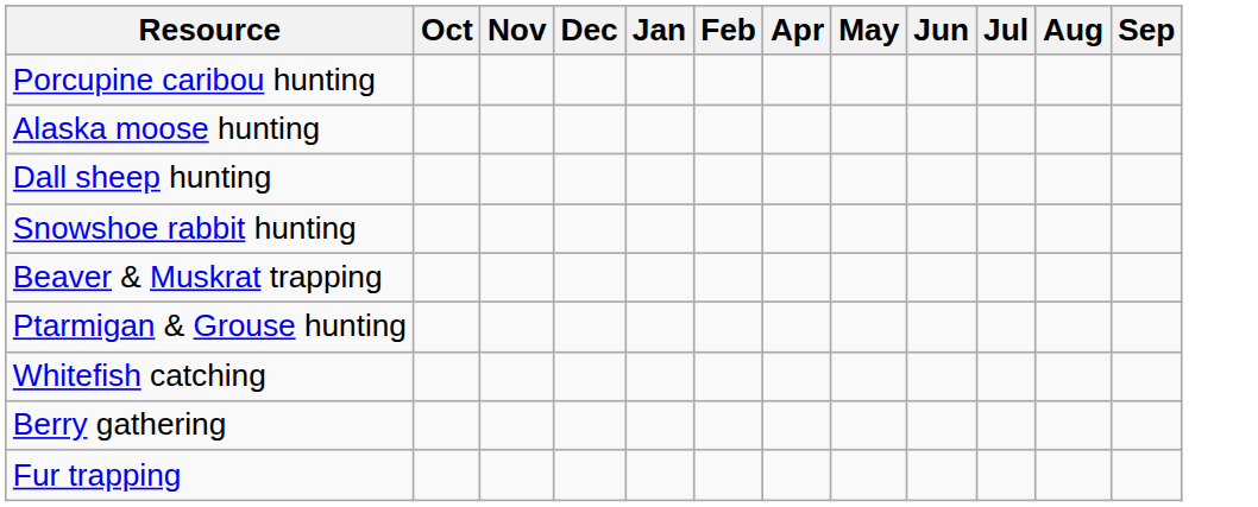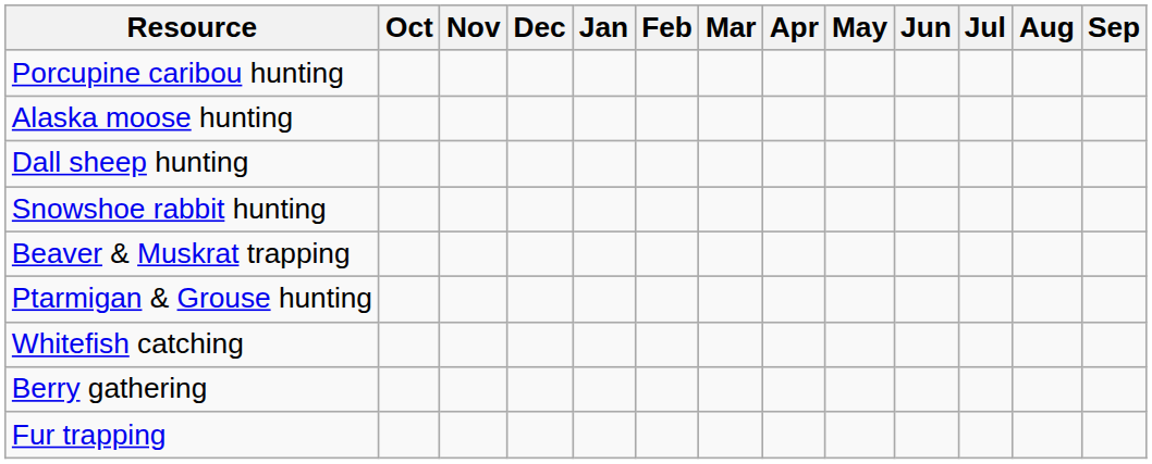+ column: Mar
